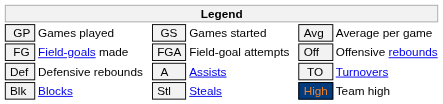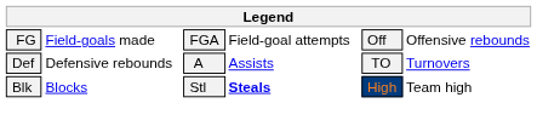- row: GP | Games played | GS | Games started | Avg | Average per game
Blk | column 4: normal -> bold
